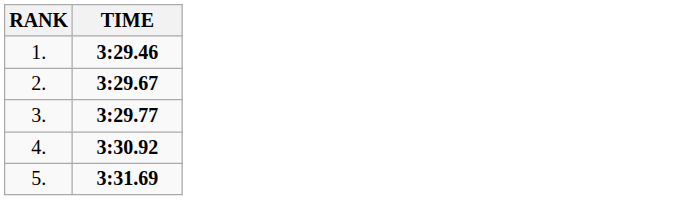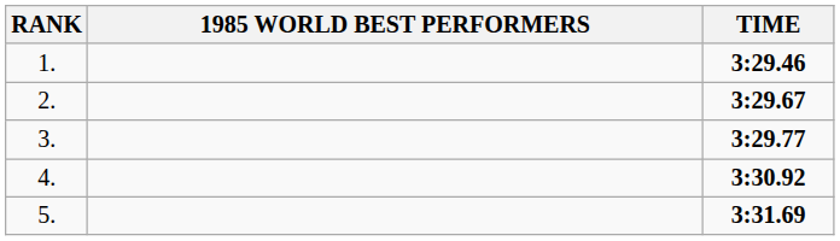+ column: 1985 WORLD BEST PERFORMERS
